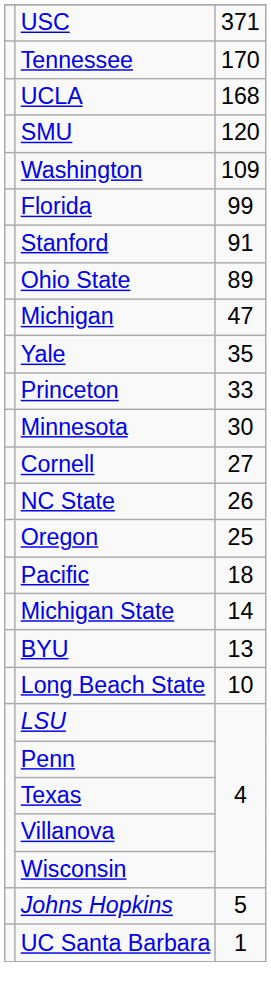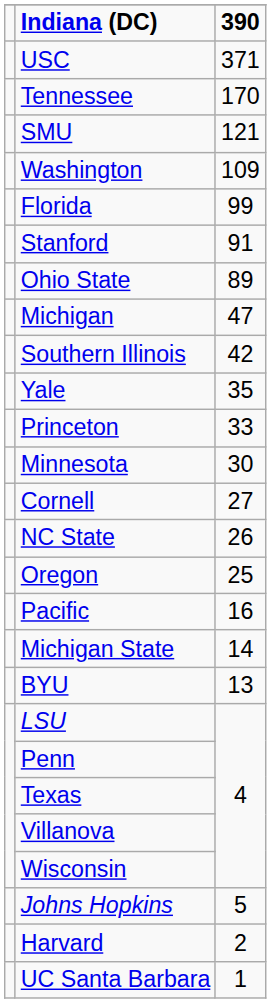+ row: Indiana (DC) | 390
- row: UCLA | 168
SMU | column 3: 120 -> 121
+ row: Southern Illinois | 42
Pacific | column 3: 18 -> 16
- row: Long Beach State | 10
+ row: Harvard | 2
